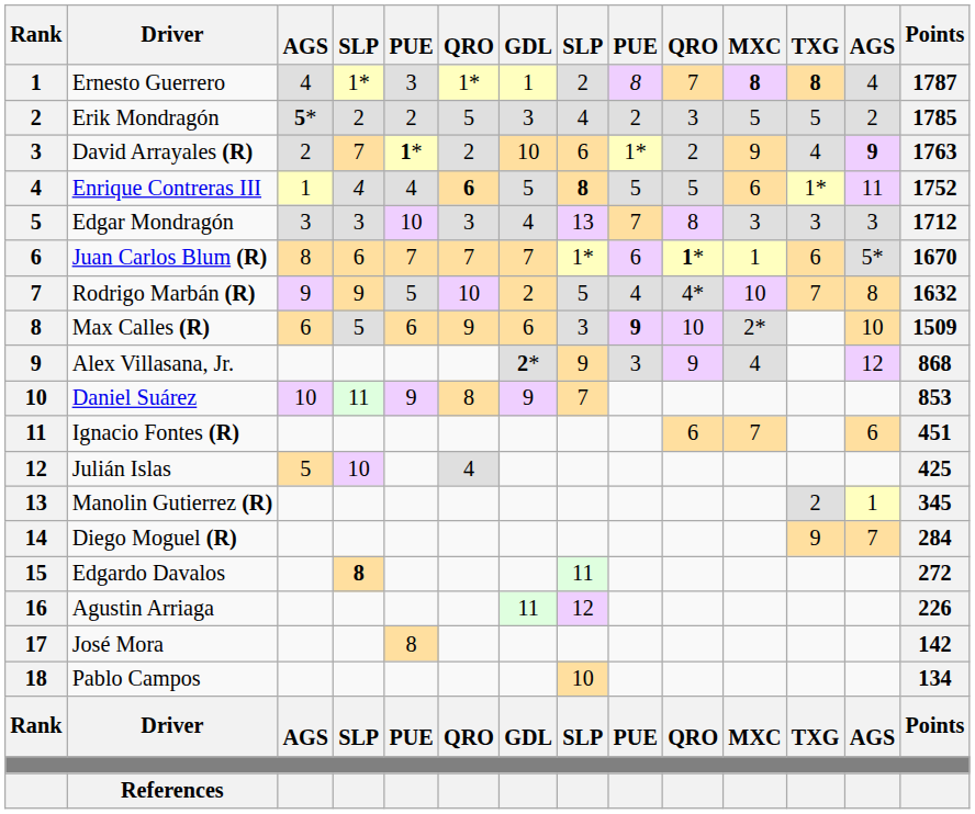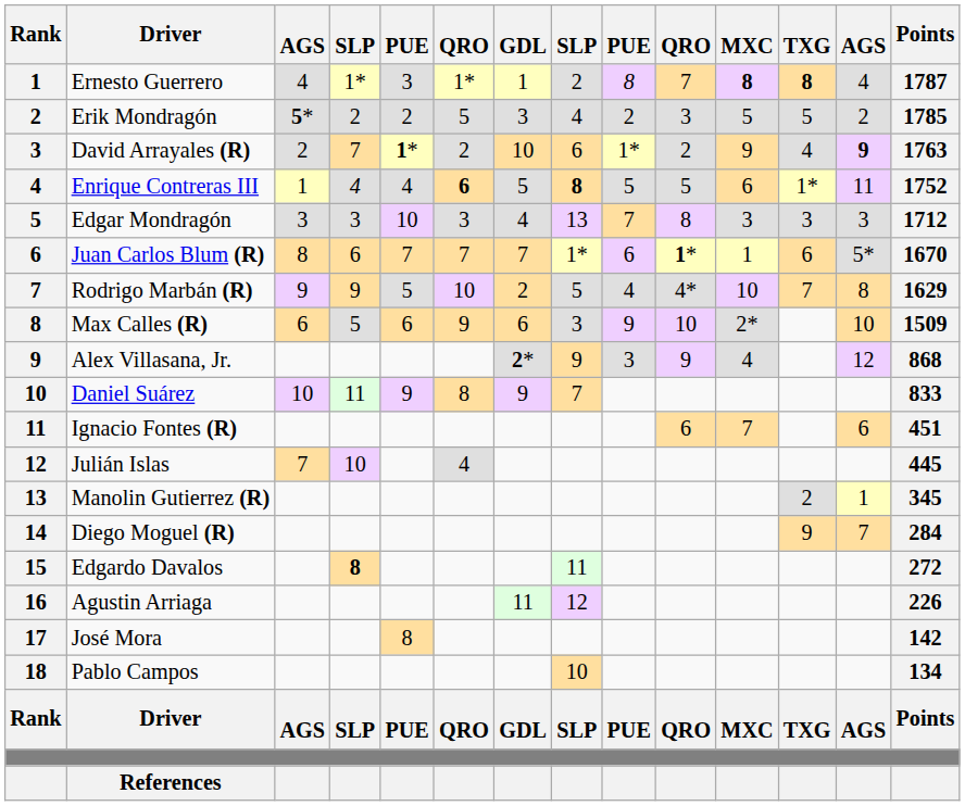Rodrigo Marbán (R) | Points: 1632 -> 1629
Max Calles (R) | column 9: bold -> normal
Daniel Suárez | Points: 853 -> 833
Julián Islas | column 3: 5 -> 7
Julián Islas | Points: 425 -> 445
